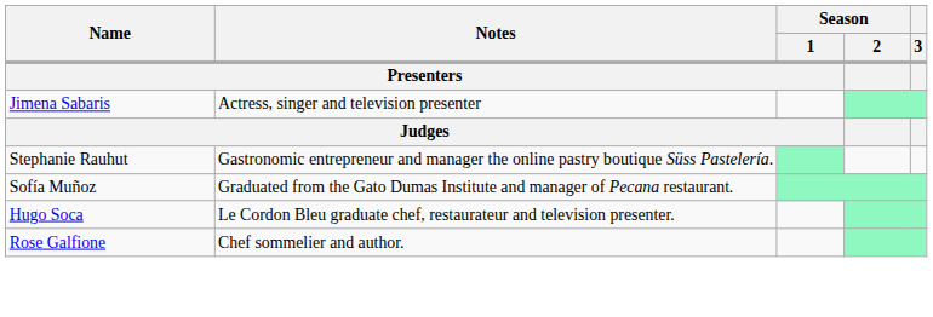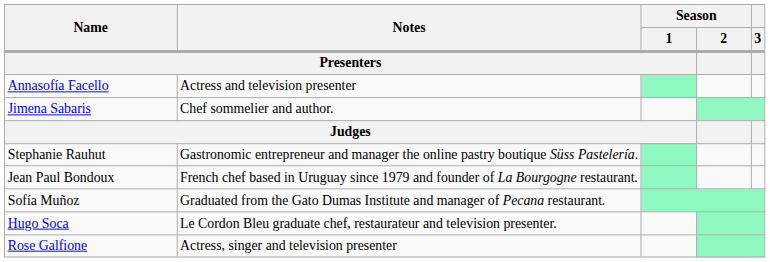+ row: Annasofía Facello | Actress and television presenter
Jimena Sabaris | Notes / Presenters: Actress, singer and television presenter -> Chef sommelier and author.
+ row: Jean Paul Bondoux | French chef based in Uruguay since 1979 and founder of La Bourgogne restaurant.
Rose Galfione | Notes / Presenters: Chef sommelier and author. -> Actress, singer and television presenter
